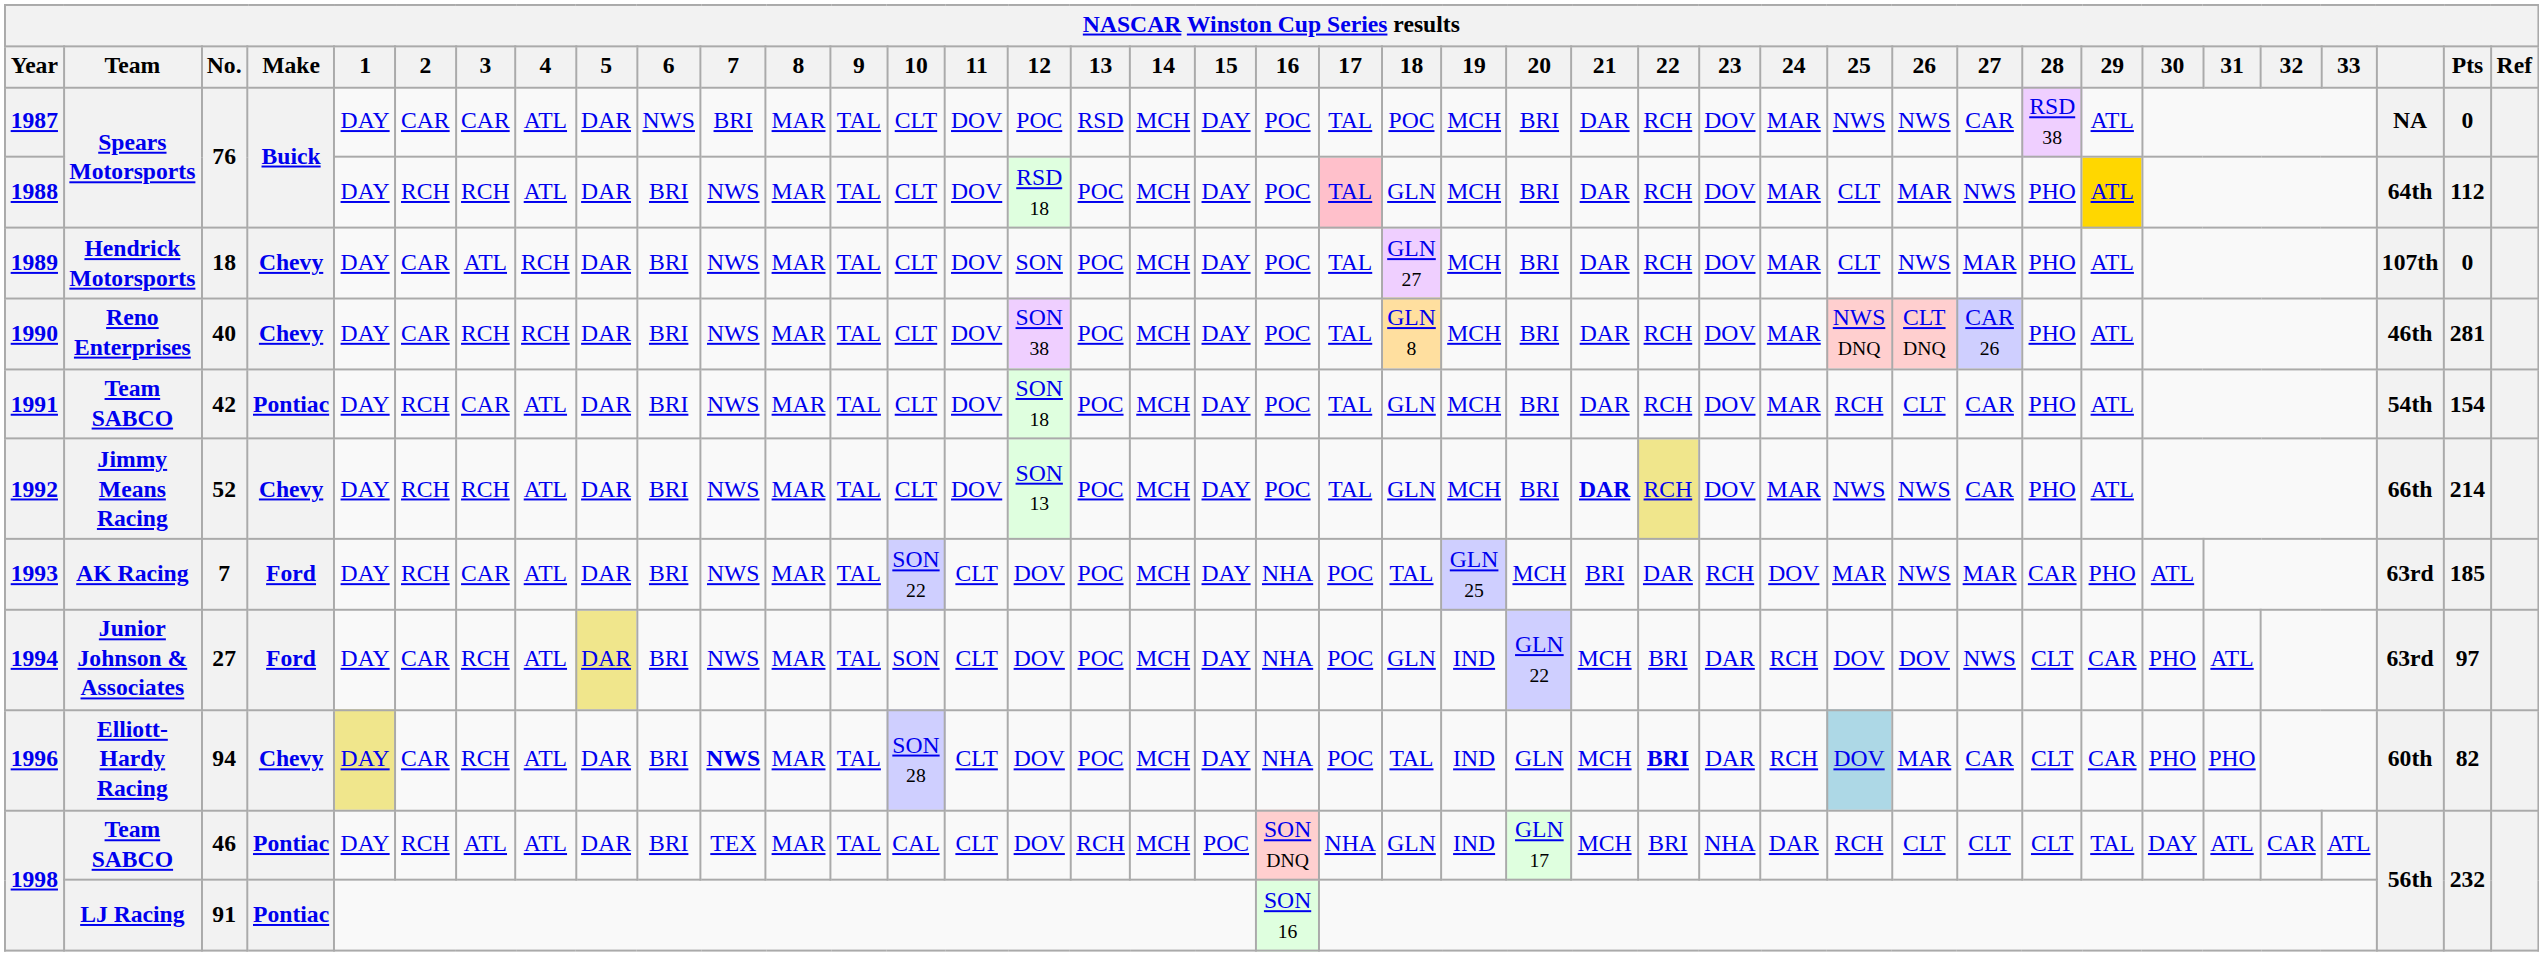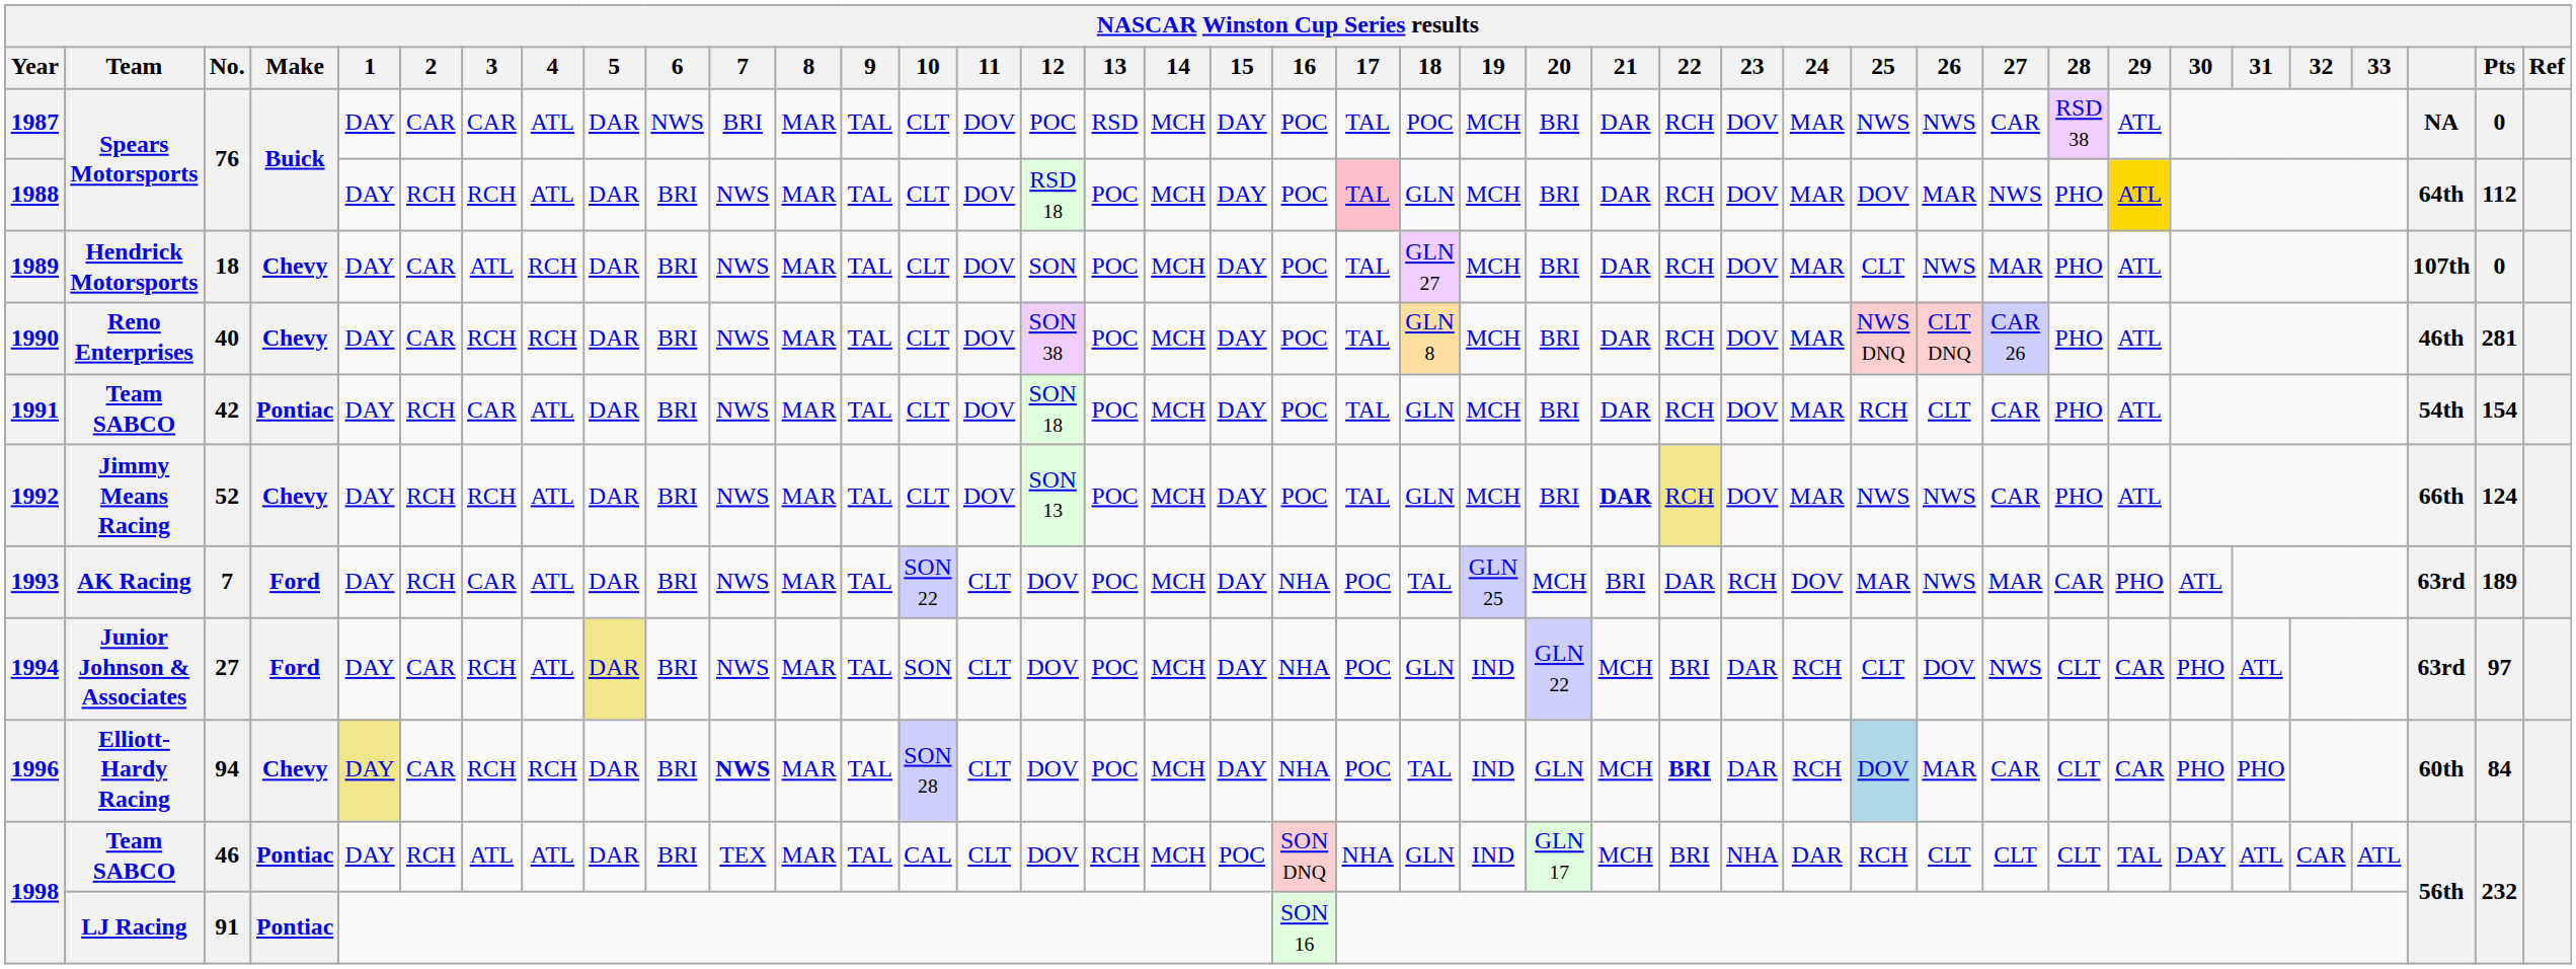1988 | 25: CLT -> DOV
1992 | Pts: 214 -> 124
1993 | Pts: 185 -> 189
1994 | 25: DOV -> CLT
1996 | 4: ATL -> RCH
1996 | Pts: 82 -> 84
